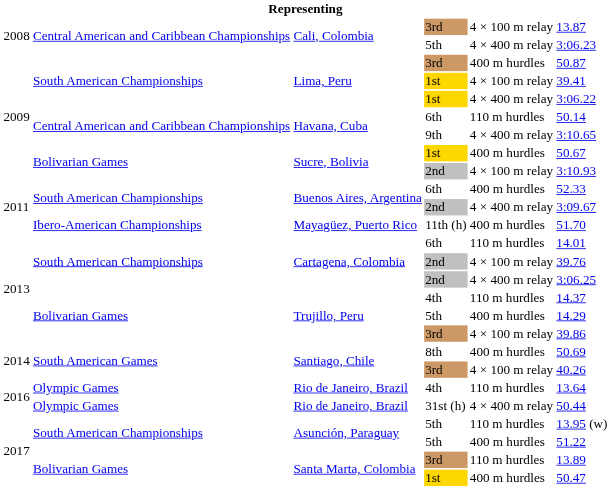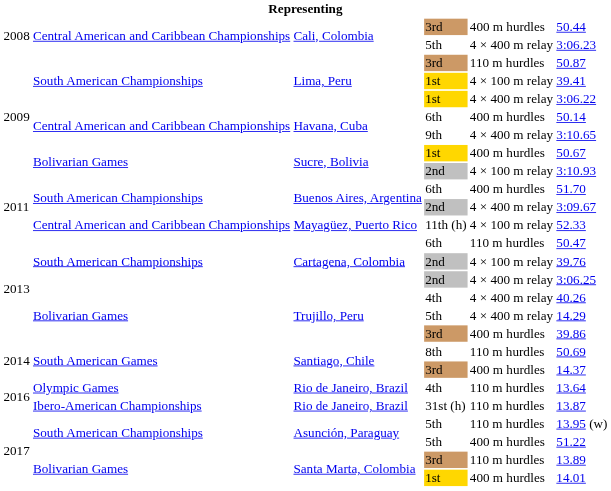Cali, Colombia / 3rd | column 5: 4 × 100 m relay -> 400 m hurdles
Cali, Colombia / 3rd | column 6: 13.87 -> 50.44
Lima, Peru / 3rd | column 5: 400 m hurdles -> 110 m hurdles
Havana, Cuba / 6th | column 5: 110 m hurdles -> 400 m hurdles
Buenos Aires, Argentina / 6th | column 6: 52.33 -> 51.70
Mayagüez, Puerto Rico | column 2: Ibero-American Championships -> Central American and Caribbean Championships
Mayagüez, Puerto Rico | column 5: 400 m hurdles -> 4 × 100 m relay
Mayagüez, Puerto Rico | column 6: 51.70 -> 52.33
Cartagena, Colombia / 6th | column 6: 14.01 -> 50.47
Trujillo, Peru / 4th | column 5: 110 m hurdles -> 4 × 400 m relay
Trujillo, Peru / 4th | column 6: 14.37 -> 40.26
Trujillo, Peru / 5th | column 5: 400 m hurdles -> 4 × 400 m relay
Trujillo, Peru / 3rd | column 5: 4 × 100 m relay -> 400 m hurdles
Santiago, Chile / 8th | column 5: 400 m hurdles -> 110 m hurdles
Santiago, Chile / 3rd | column 5: 4 × 100 m relay -> 400 m hurdles
Santiago, Chile / 3rd | column 6: 40.26 -> 14.37
Rio de Janeiro, Brazil / 31st (h) | column 2: Olympic Games -> Ibero-American Championships
Rio de Janeiro, Brazil / 31st (h) | column 5: 4 × 400 m relay -> 110 m hurdles
Rio de Janeiro, Brazil / 31st (h) | column 6: 50.44 -> 13.87
Santa Marta, Colombia / 1st | column 6: 50.47 -> 14.01
